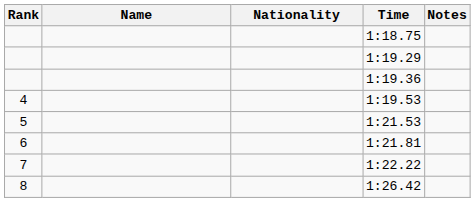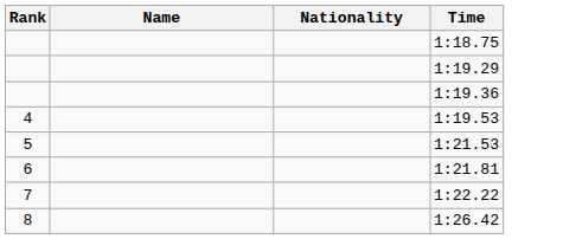- column: Notes
